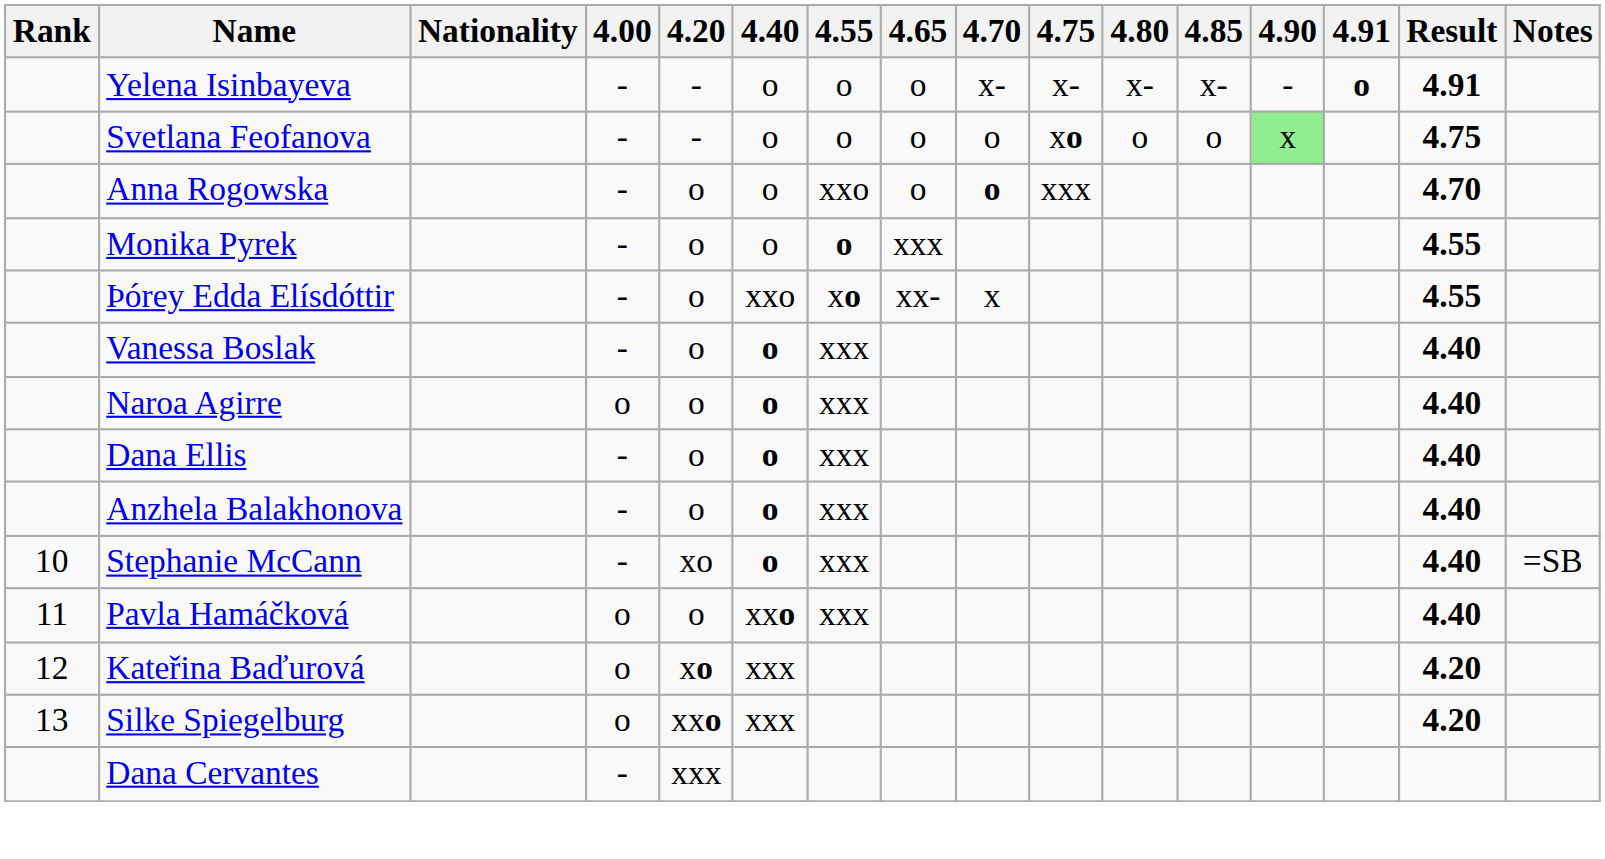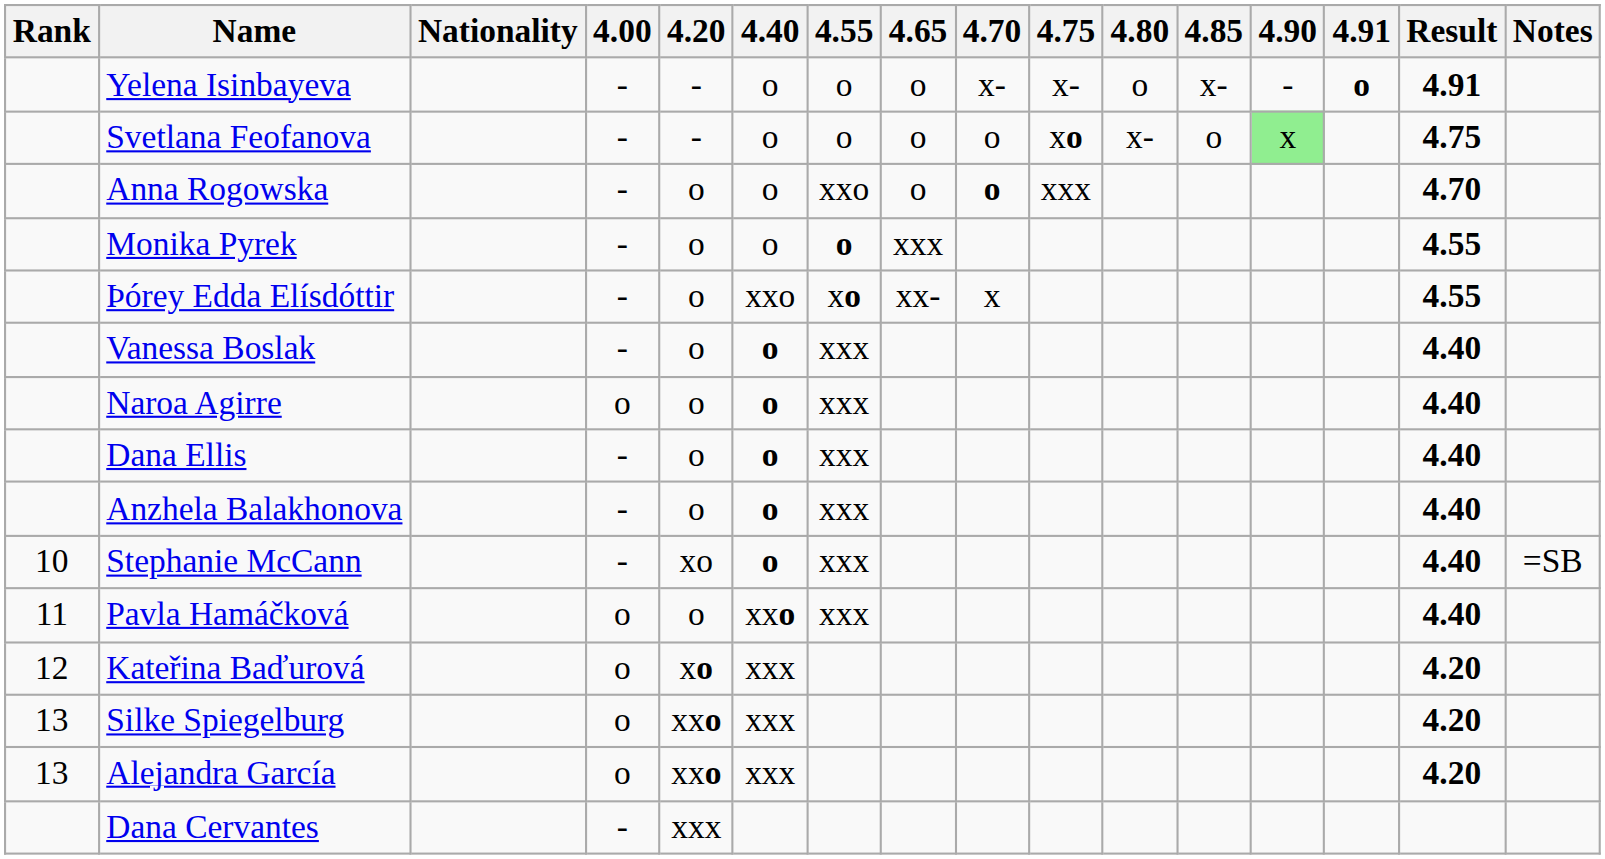Yelena Isinbayeva | 4.80: x- -> o
Svetlana Feofanova | 4.80: o -> x-
+ row: 13 | Alejandra García | o | xxo | xxx | 4.20
